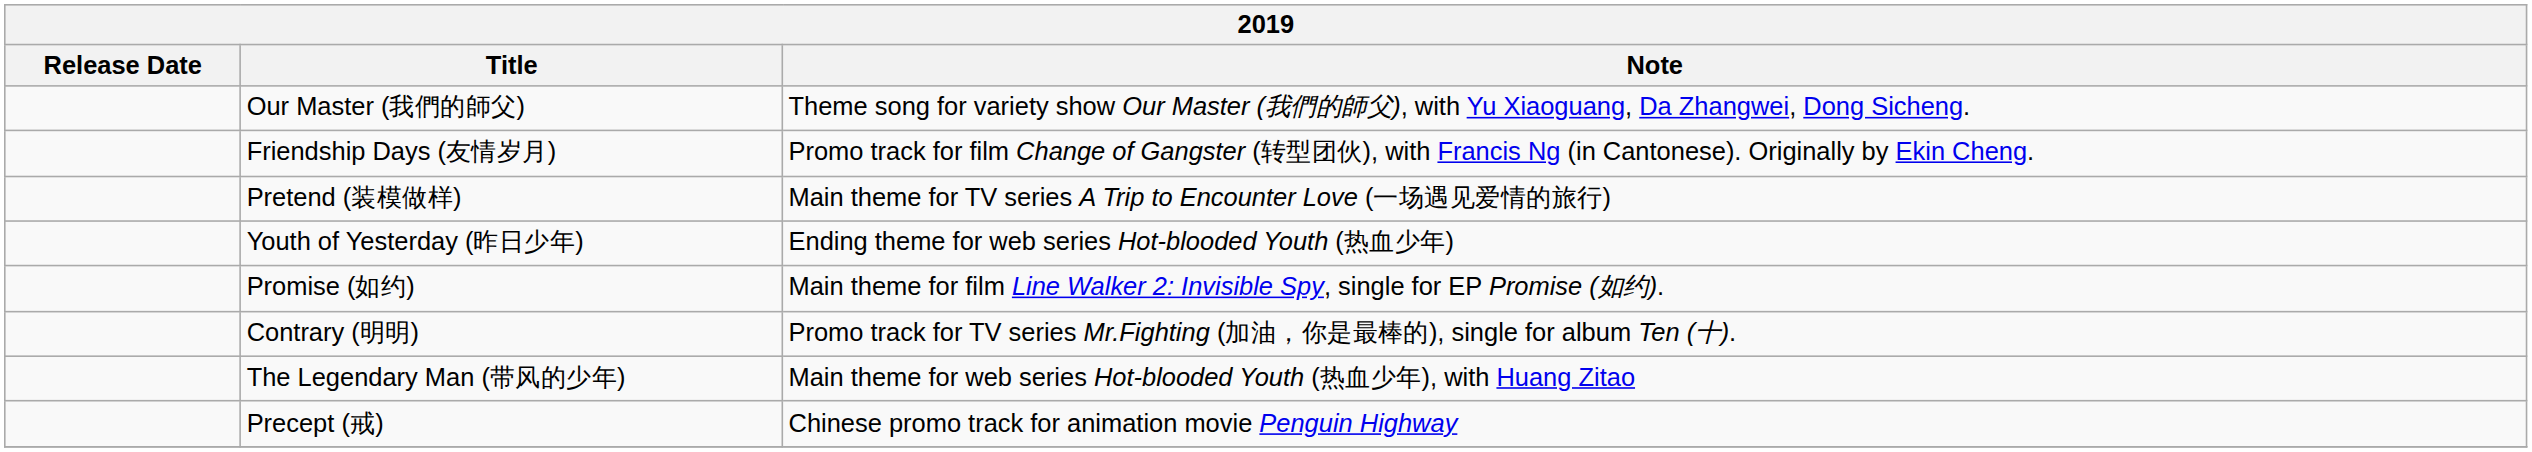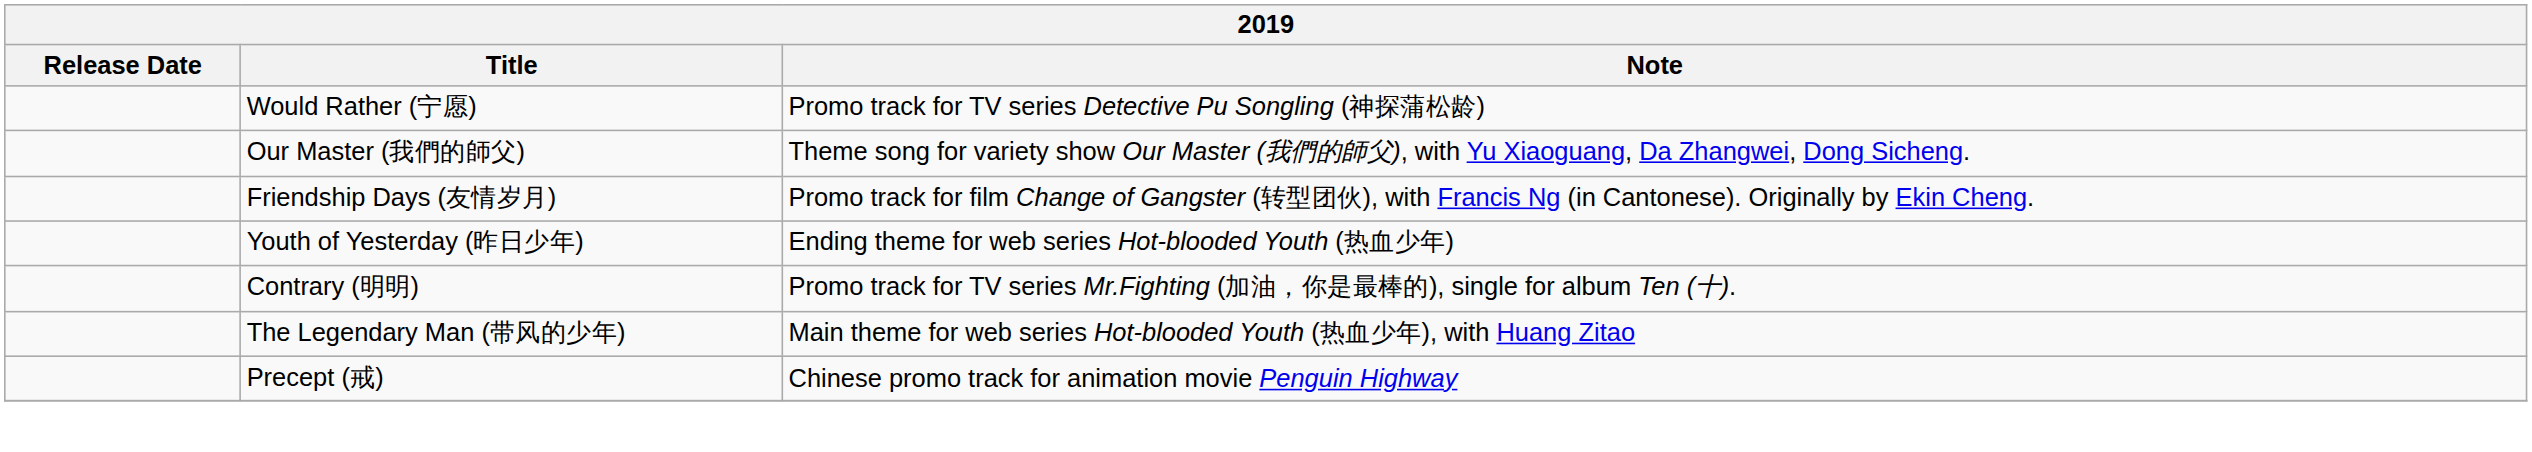+ row: Would Rather (宁愿) | Promo track for TV series Detective Pu Songling (神探蒲松龄)
- row: Pretend (装模做样) | Main theme for TV series A Trip to Encounter Love (一场遇见爱情的旅行)
- row: Promise (如约) | Main theme for film Line Walker 2: Invisible Spy, single for EP Promise (如约).
